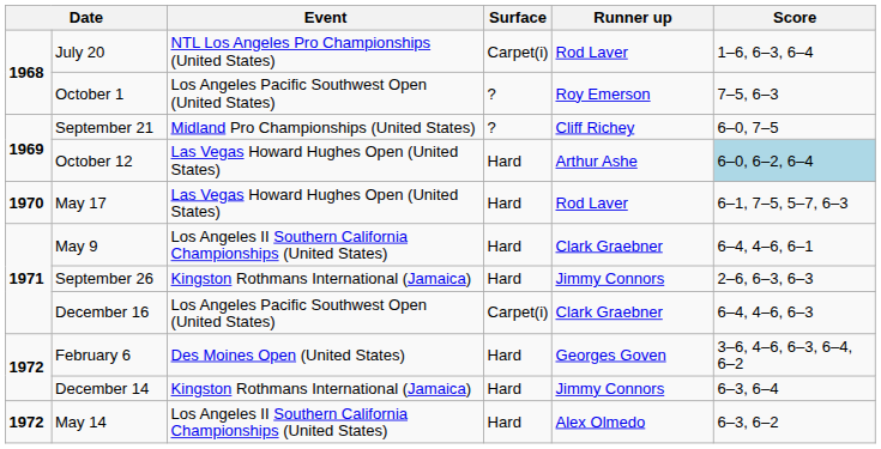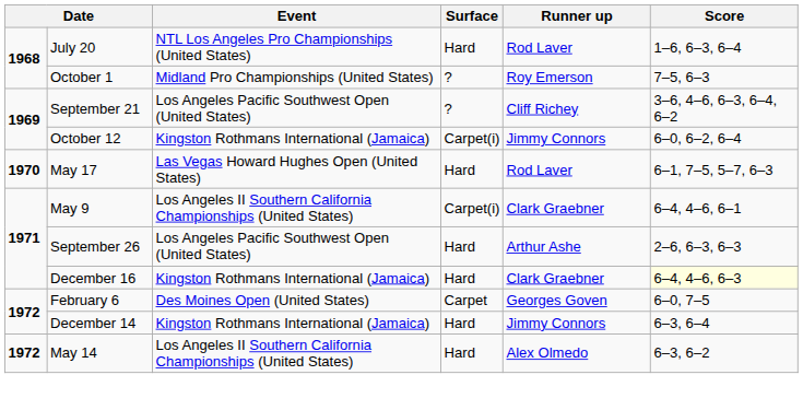July 20 | Surface: Carpet(i) -> Hard
October 1 | Event: Los Angeles Pacific Southwest Open (United States) -> Midland Pro Championships (United States)
September 21 | Event: Midland Pro Championships (United States) -> Los Angeles Pacific Southwest Open (United States)
September 21 | Score: 6–0, 7–5 -> 3–6, 4–6, 6–3, 6–4, 6–2
October 12 | Event: Las Vegas Howard Hughes Open (United States) -> Kingston Rothmans International (Jamaica)
October 12 | Surface: Hard -> Carpet(i)
October 12 | Runner up: Arthur Ashe -> Jimmy Connors
October 12 | Score: lightblue background -> no background
May 9 | Surface: Hard -> Carpet(i)
September 26 | Event: Kingston Rothmans International (Jamaica) -> Los Angeles Pacific Southwest Open (United States)
September 26 | Runner up: Jimmy Connors -> Arthur Ashe
December 16 | Event: Los Angeles Pacific Southwest Open (United States) -> Kingston Rothmans International (Jamaica)
December 16 | Surface: Carpet(i) -> Hard
December 16 | Score: no background -> lightyellow background
February 6 | Surface: Hard -> Carpet
February 6 | Score: 3–6, 4–6, 6–3, 6–4, 6–2 -> 6–0, 7–5
